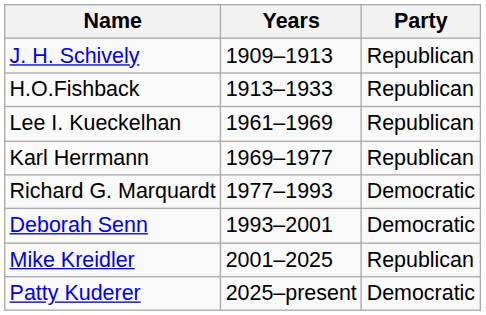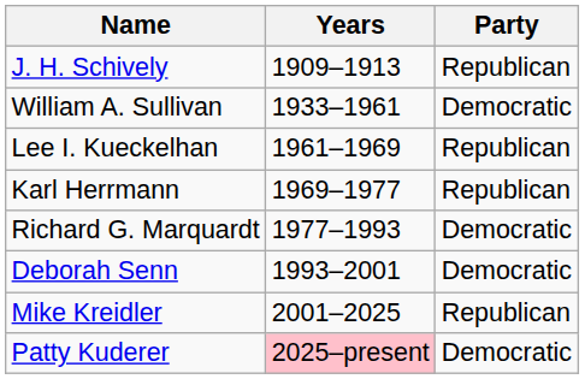- row: H.O.Fishback | 1913–1933 | Republican
+ row: William A. Sullivan | 1933–1961 | Democratic
Patty Kuderer | Years: no background -> pink background
